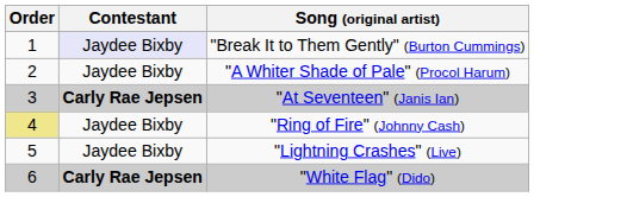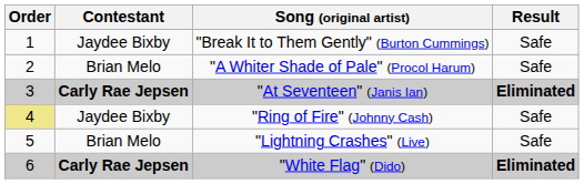+ column: Result | Safe | Safe | Eliminated | Safe | Safe | Eliminated
"Break It to Them Gently" (Burton Cummings) | Contestant: lavender background -> no background
"A Whiter Shade of Pale" (Procol Harum) | Contestant: Jaydee Bixby -> Brian Melo
"Lightning Crashes" (Live) | Contestant: Jaydee Bixby -> Brian Melo
